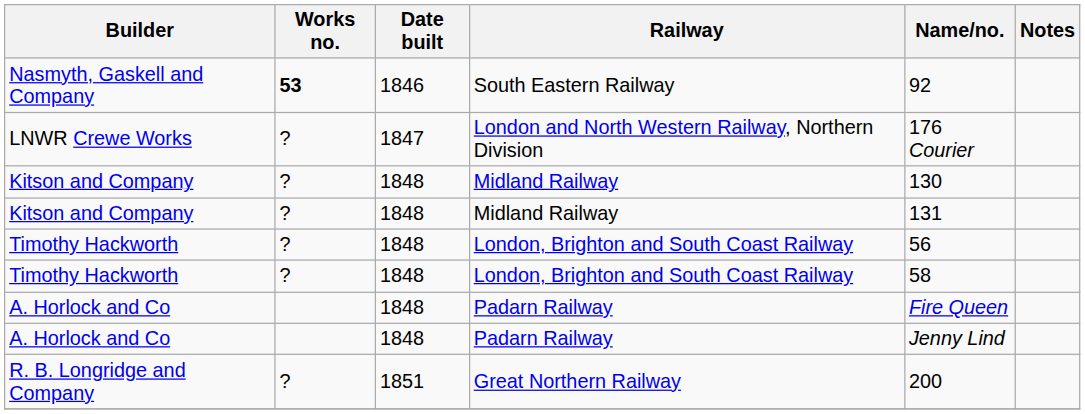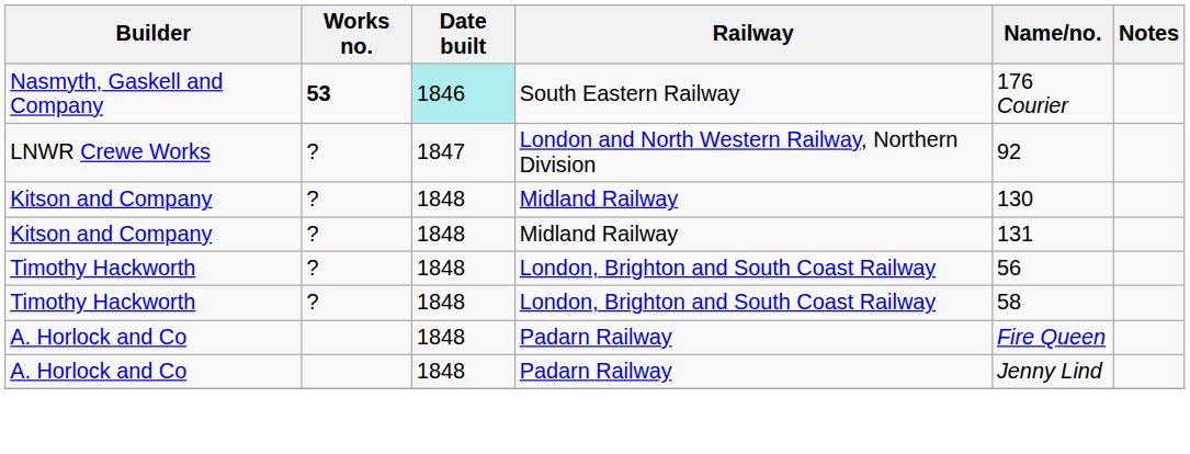Nasmyth, Gaskell and Company | Date built: no background -> paleturquoise background
Nasmyth, Gaskell and Company | Name/no.: 92 -> 176 Courier
LNWR Crewe Works | Name/no.: 176 Courier -> 92
- row: R. B. Longridge and Company | ? | 1851 | Great Northern Railway | 200
